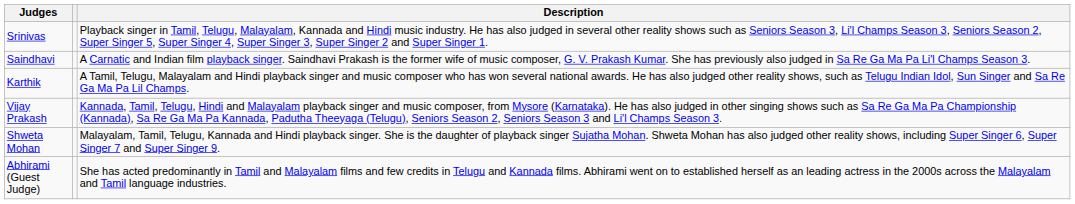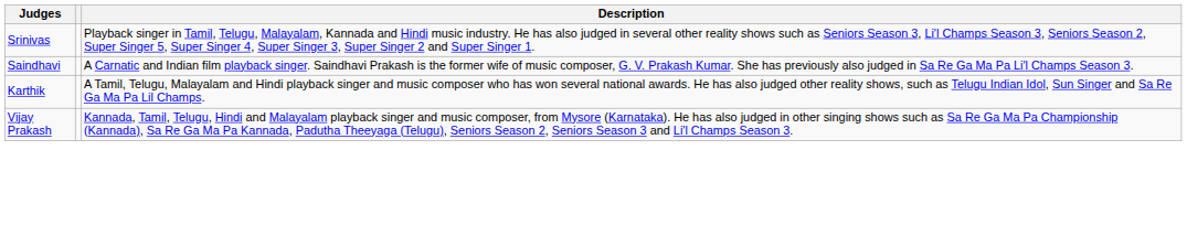- row: Shweta Mohan | Malayalam, Tamil, Telugu, Kannada and Hindi playback singer. She is the daughter of playback singer Sujatha Mohan. Shweta Mohan has also judged other reality shows, including Super Singer 6, Super Singer 7 and Super Singer 9.
- row: Abhirami (Guest Judge) | She has acted predominantly in Tamil and Malayalam films and few credits in Telugu and Kannada films. Abhirami went on to established herself as an leading actress in the 2000s across the Malayalam and Tamil language industries.
